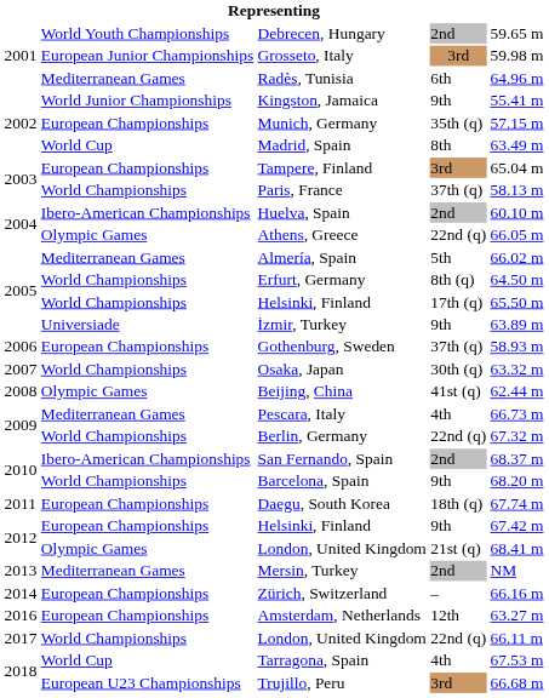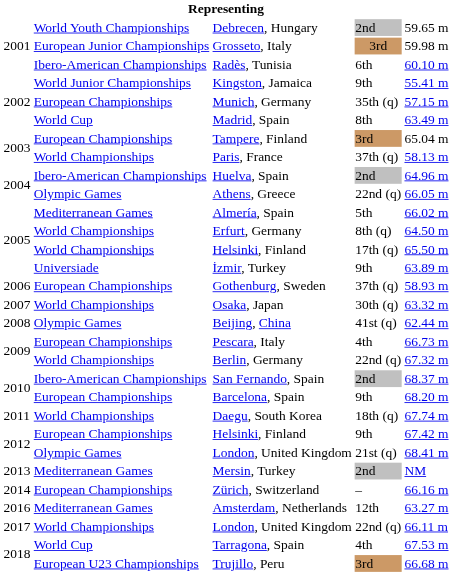Radès, Tunisia | column 2: Mediterranean Games -> Ibero-American Championships
Radès, Tunisia | column 5: 64.96 m -> 60.10 m
Huelva, Spain | column 5: 60.10 m -> 64.96 m
Pescara, Italy | column 2: Mediterranean Games -> European Championships
Barcelona, Spain | column 2: World Championships -> European Championships
Daegu, South Korea | column 2: European Championships -> World Championships
Amsterdam, Netherlands | column 2: European Championships -> Mediterranean Games
